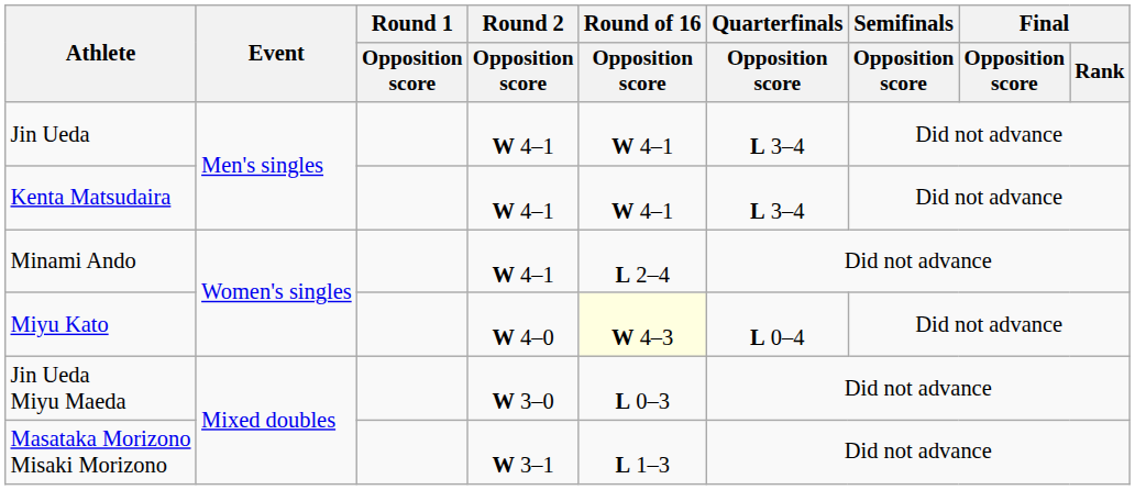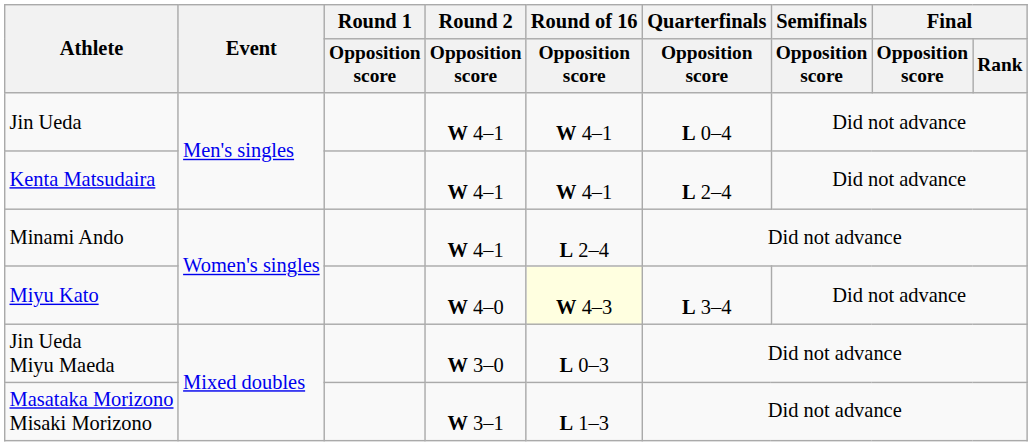Jin Ueda | Quarterfinals / Opposition score: L 3–4 -> L 0–4
Kenta Matsudaira | Quarterfinals / Opposition score: L 3–4 -> L 2–4
Miyu Kato | Quarterfinals / Opposition score: L 0–4 -> L 3–4
